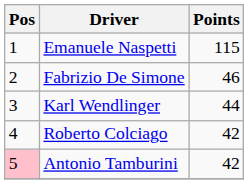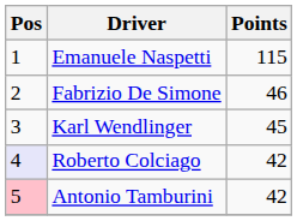Karl Wendlinger | Points: 44 -> 45
Roberto Colciago | Pos: no background -> lavender background
